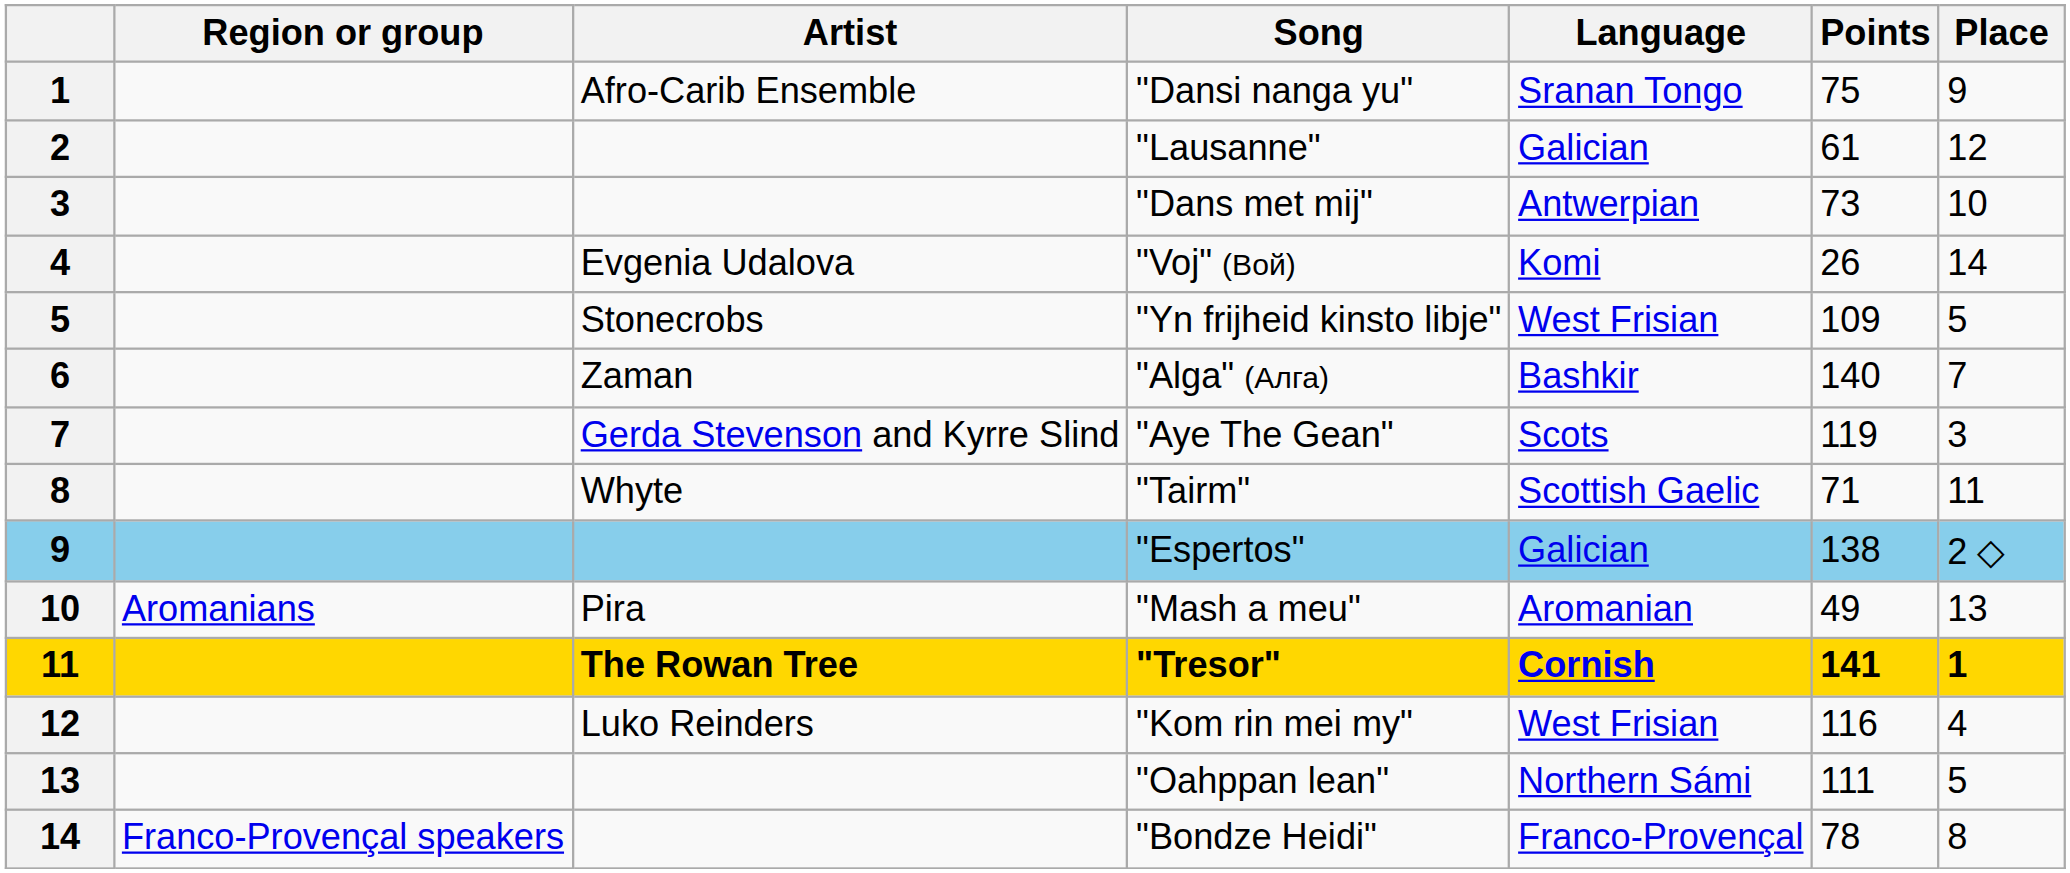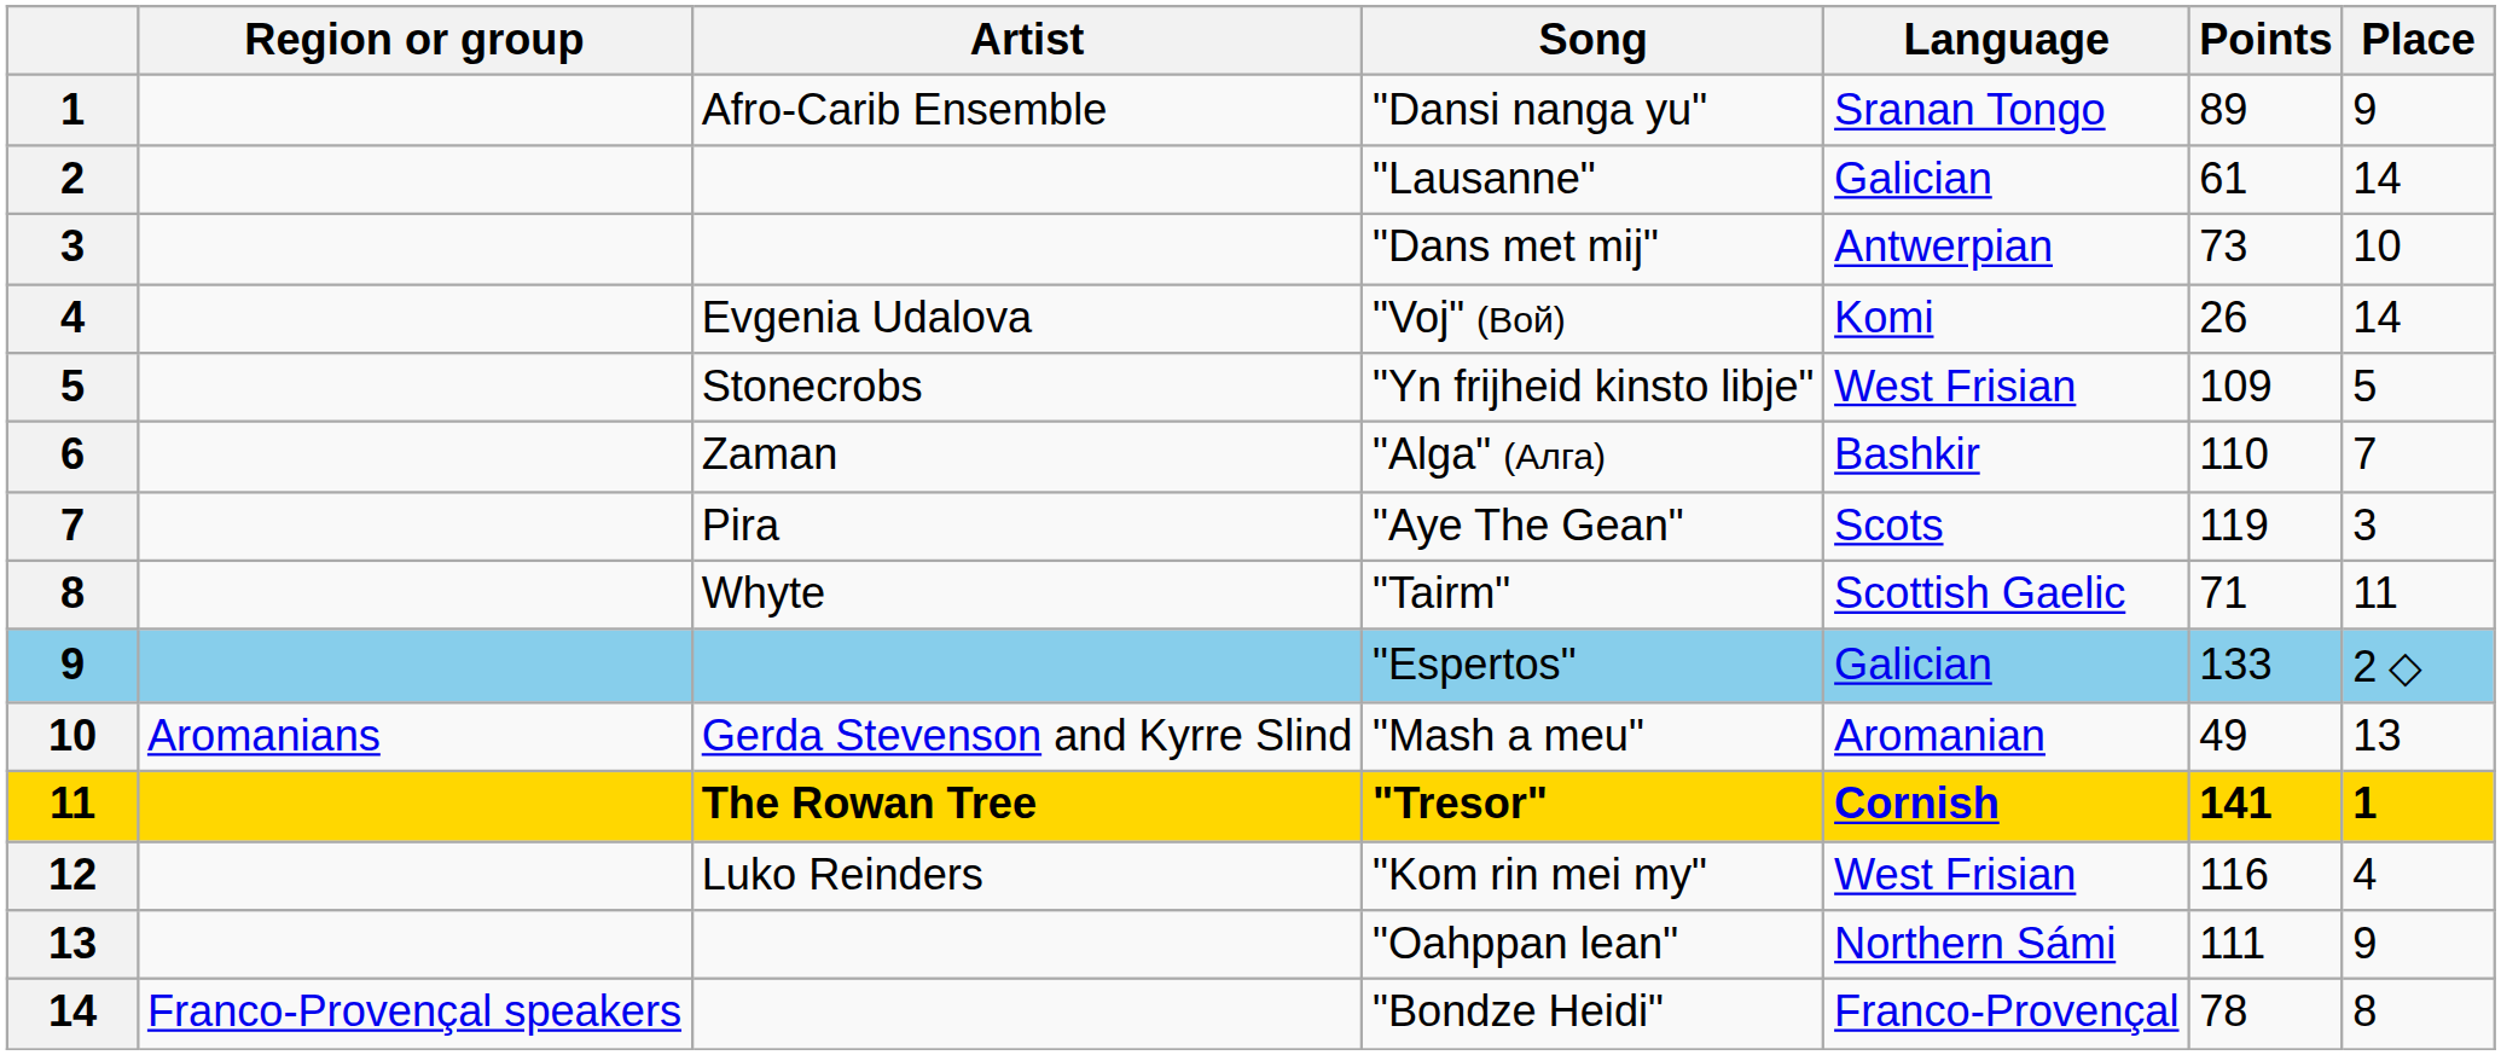"Dansi nanga yu" | Points: 75 -> 89
"Lausanne" | Place: 12 -> 14
"Alga" (Алга) | Points: 140 -> 110
"Aye The Gean" | Artist: Gerda Stevenson and Kyrre Slind -> Pira
"Espertos" | Points: 138 -> 133
"Mash a meu" | Artist: Pira -> Gerda Stevenson and Kyrre Slind
"Oahppan lean" | Place: 5 -> 9
